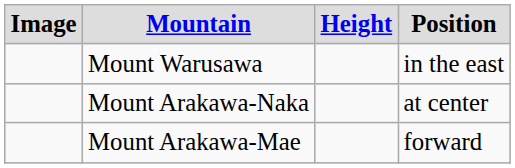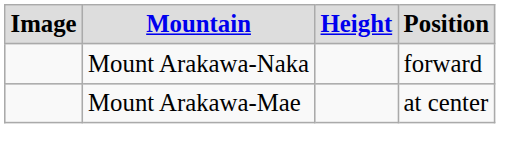- row: Mount Warusawa | in the east
Mount Arakawa-Naka | Position: at center -> forward
Mount Arakawa-Mae | Position: forward -> at center
